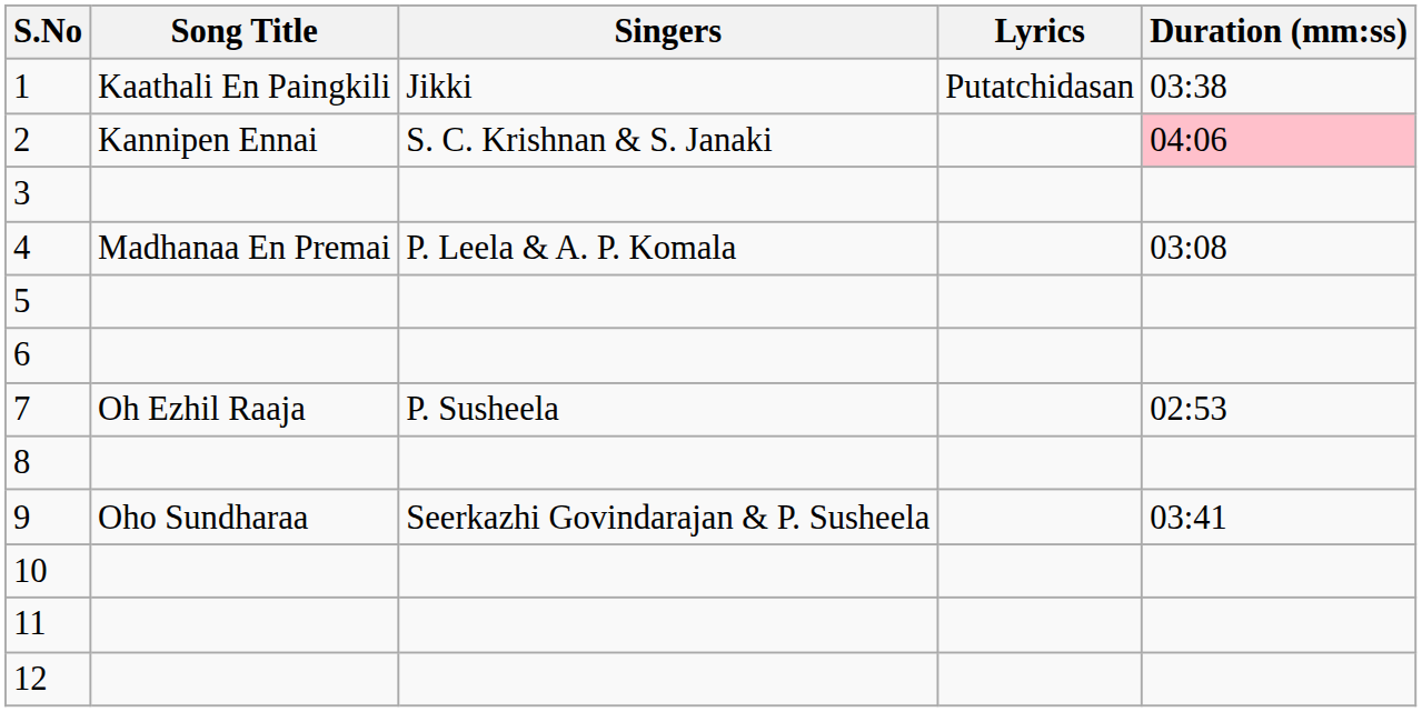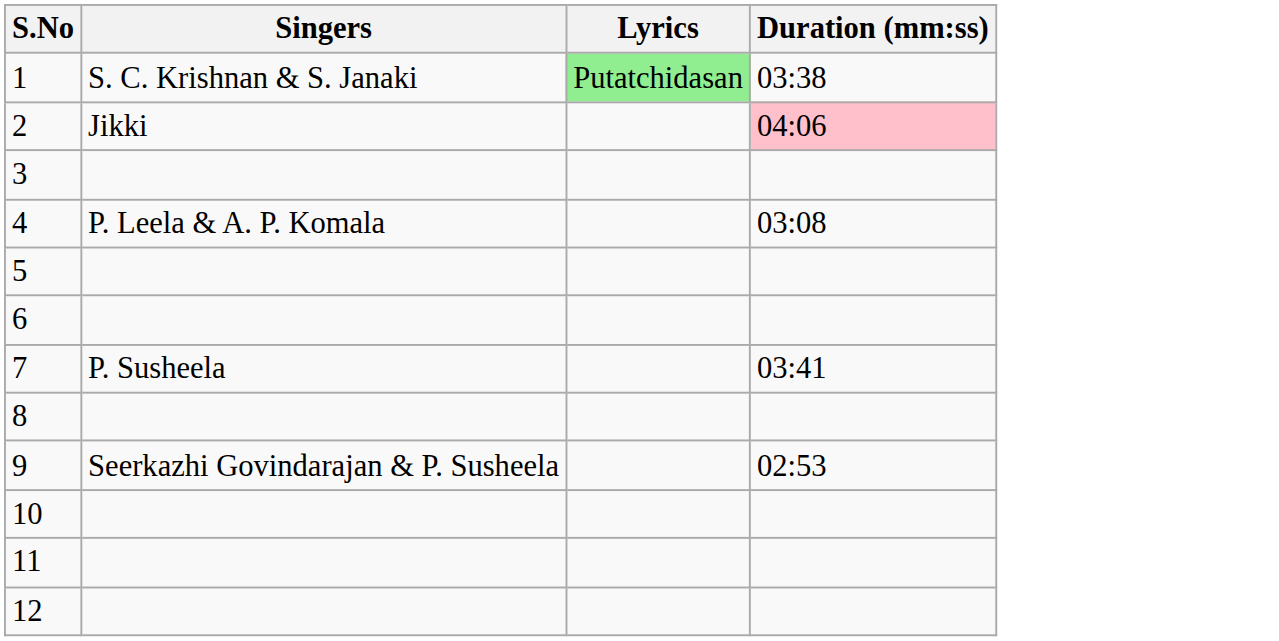- column: Song Title | Kaathali En Paingkili | Kannipen Ennai | Madhanaa En Premai | Oh Ezhil Raaja | Oho Sundharaa
1 | Singers: Jikki -> S. C. Krishnan & S. Janaki
1 | Lyrics: no background -> lightgreen background
2 | Singers: S. C. Krishnan & S. Janaki -> Jikki
7 | Duration (mm:ss): 02:53 -> 03:41
9 | Duration (mm:ss): 03:41 -> 02:53
